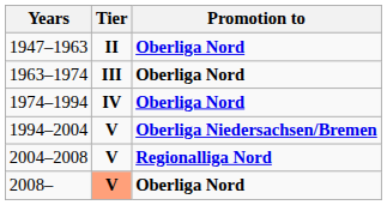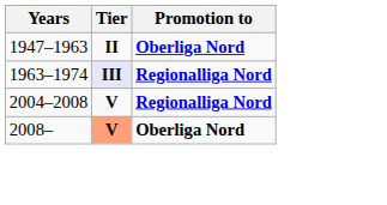1963–1974 | Tier: no background -> lavender background
1963–1974 | Promotion to: Oberliga Nord -> Regionalliga Nord
- row: 1974–1994 | IV | Oberliga Nord
- row: 1994–2004 | V | Oberliga Niedersachsen/Bremen
